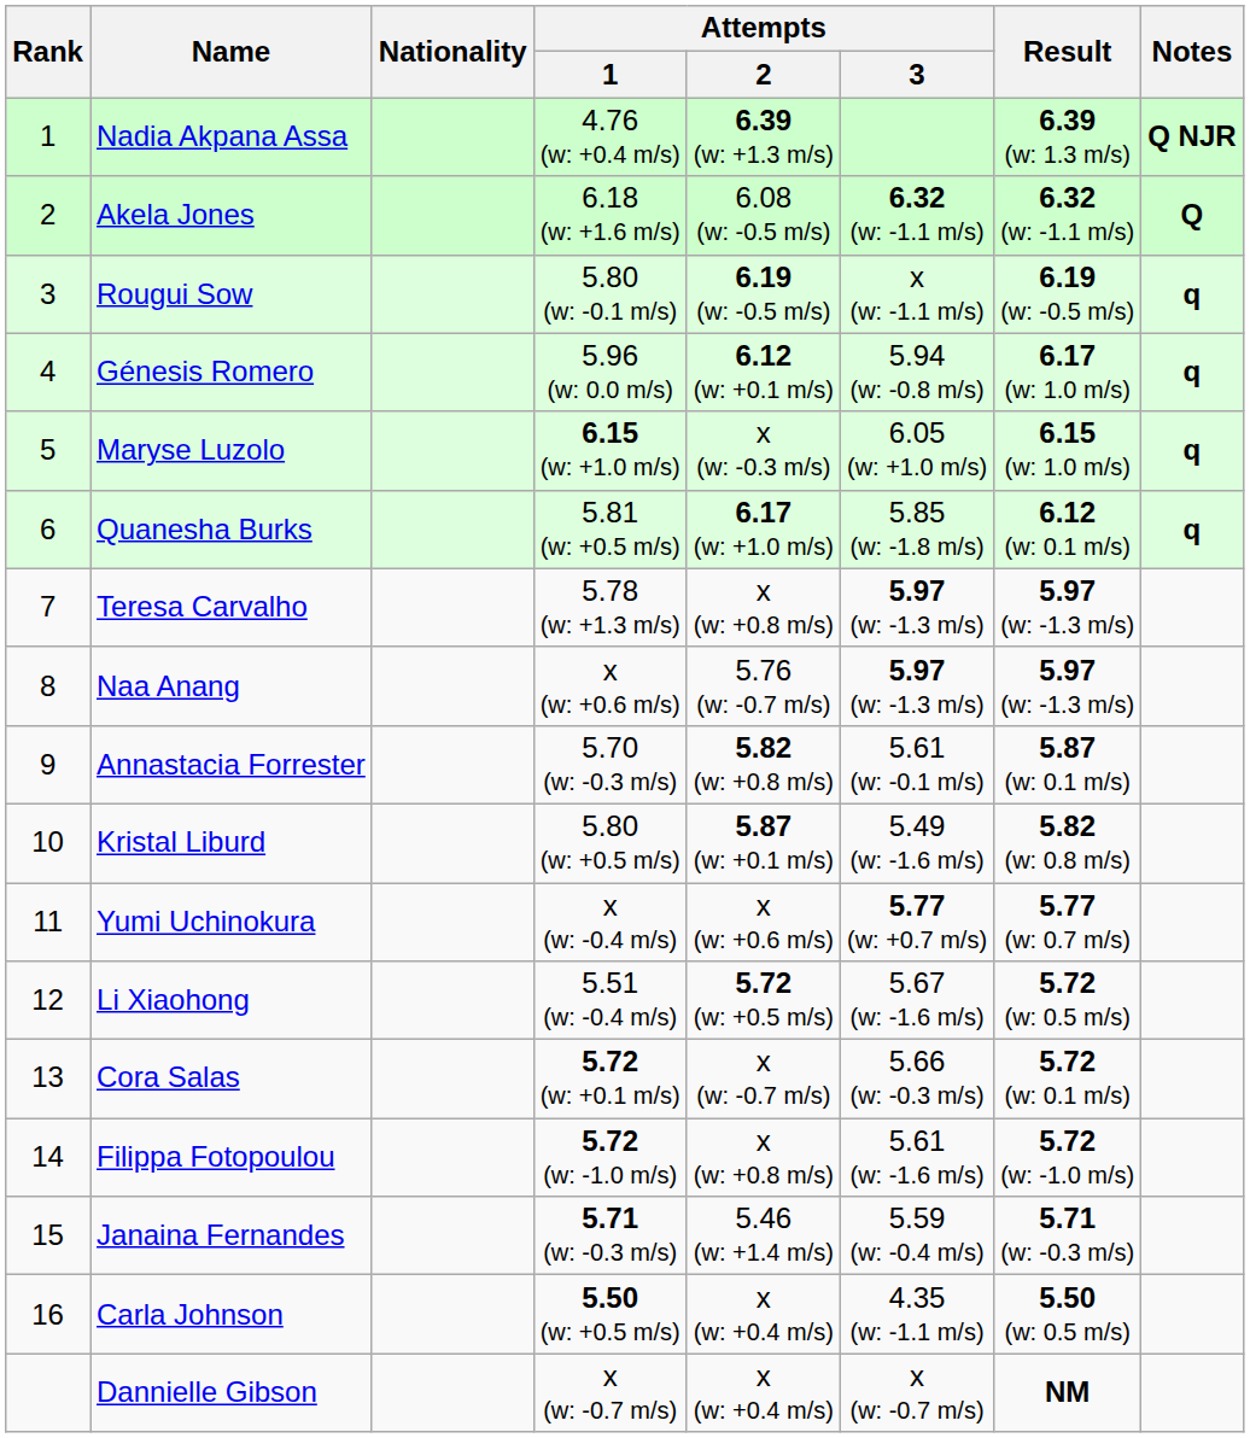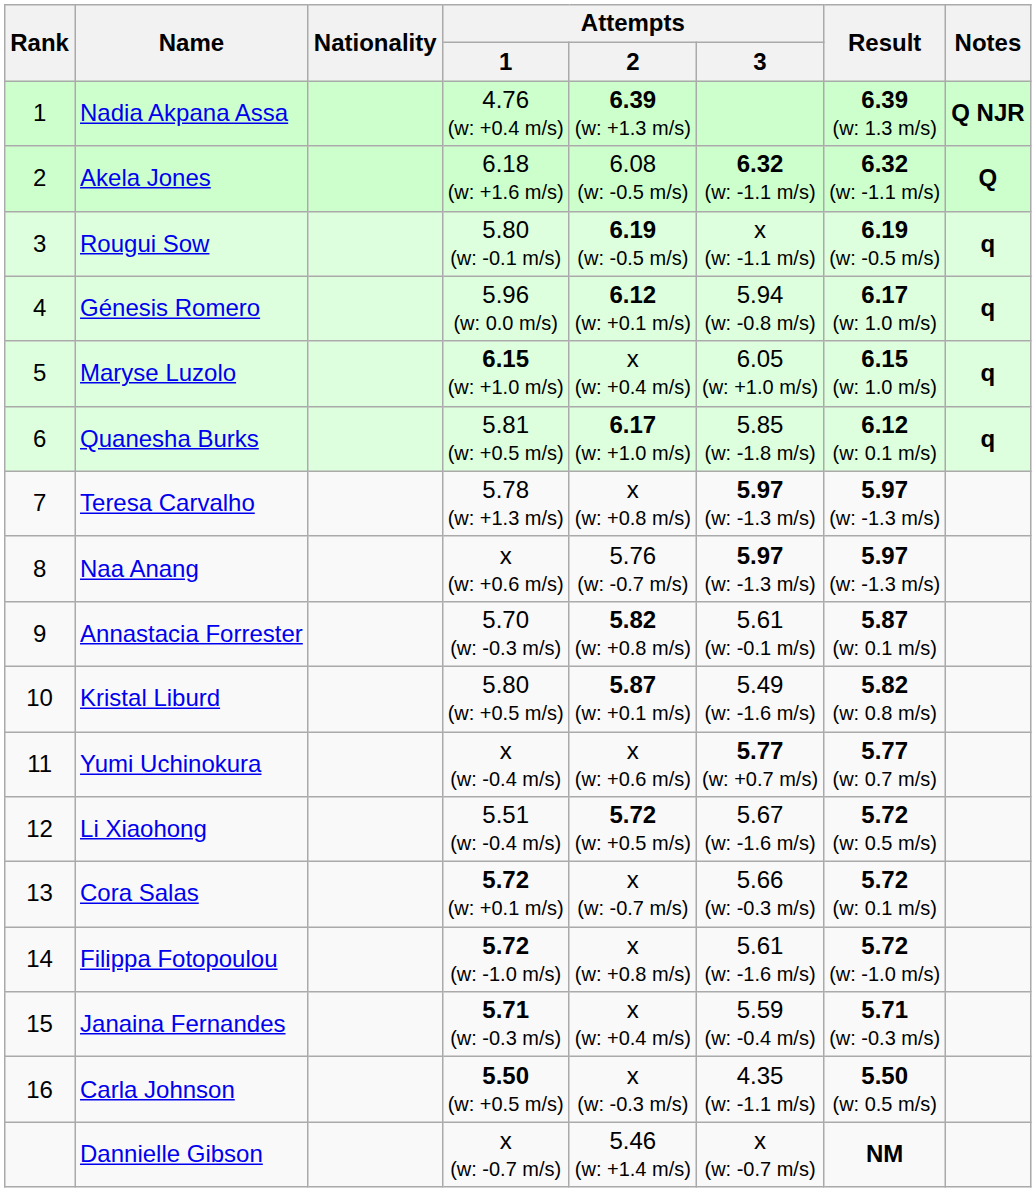Maryse Luzolo | Attempts / 2: x (w: -0.3 m/s) -> x (w: +0.4 m/s)
Janaina Fernandes | Attempts / 2: 5.46 (w: +1.4 m/s) -> x (w: +0.4 m/s)
Carla Johnson | Attempts / 2: x (w: +0.4 m/s) -> x (w: -0.3 m/s)
Dannielle Gibson | Attempts / 2: x (w: +0.4 m/s) -> 5.46 (w: +1.4 m/s)
